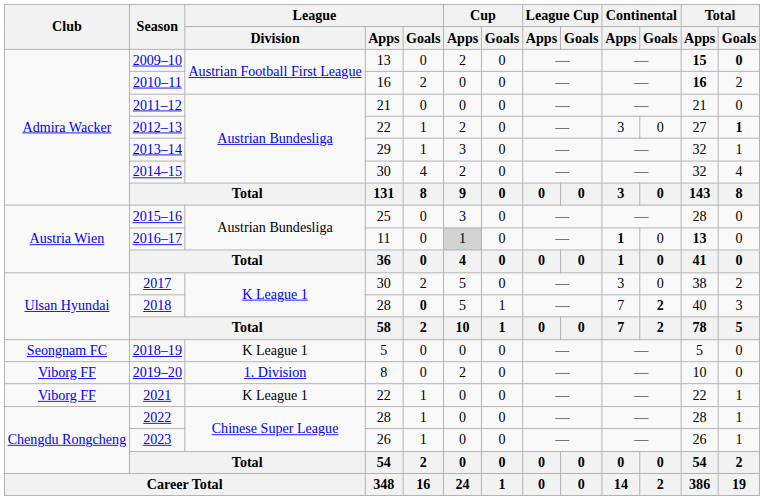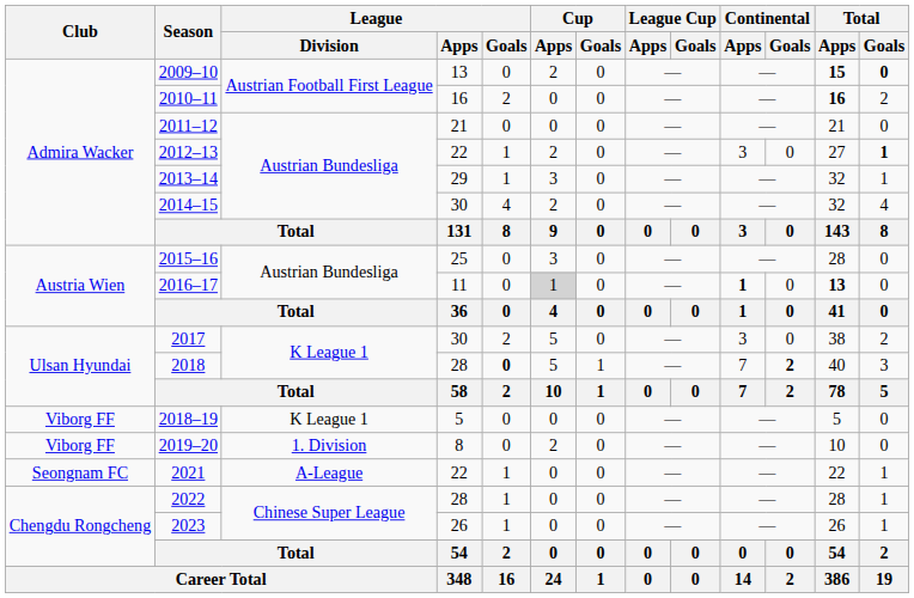2018–19 | Club: Seongnam FC -> Viborg FF
2021 | Club: Viborg FF -> Seongnam FC
2021 | League / Division: K League 1 -> A-League
